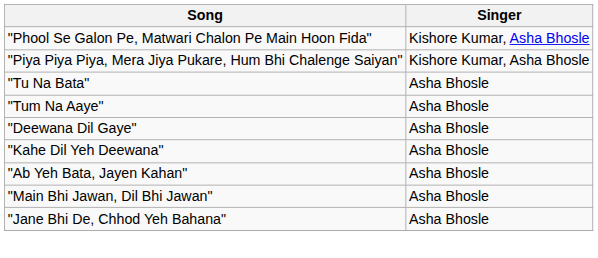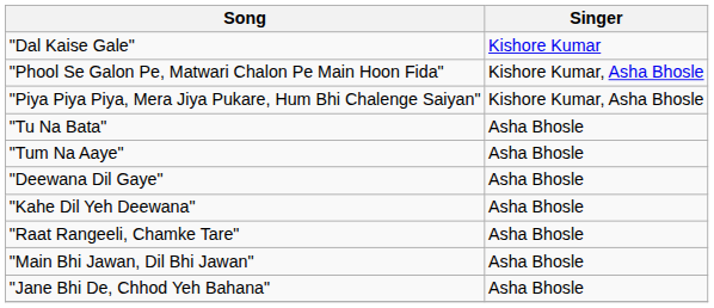+ row: "Dal Kaise Gale" | Kishore Kumar
- row: "Ab Yeh Bata, Jayen Kahan" | Asha Bhosle
+ row: "Raat Rangeeli, Chamke Tare" | Asha Bhosle
